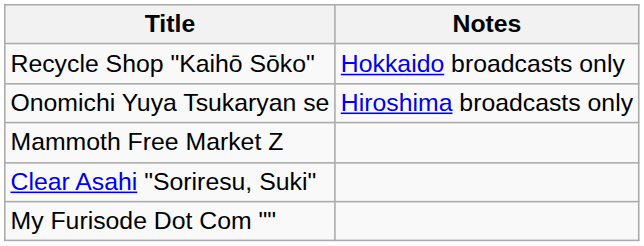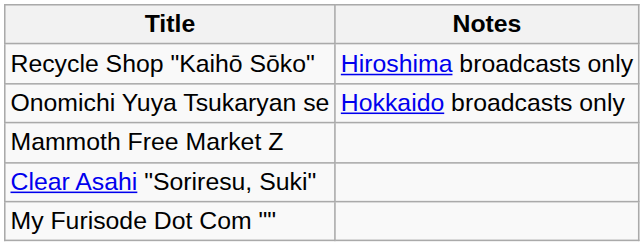Recycle Shop "Kaihō Sōko" | Notes: Hokkaido broadcasts only -> Hiroshima broadcasts only
Onomichi Yuya Tsukaryan se | Notes: Hiroshima broadcasts only -> Hokkaido broadcasts only
